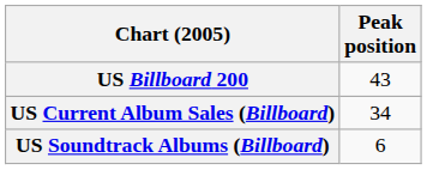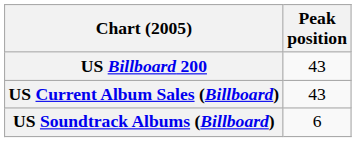US Current Album Sales (Billboard) | Peak position: 34 -> 43
